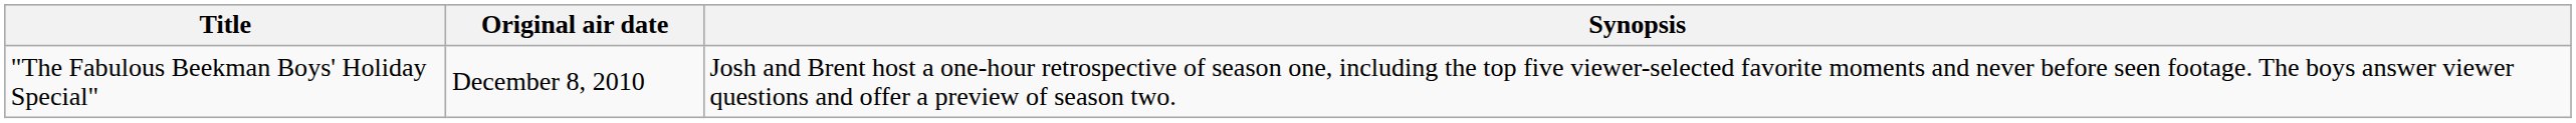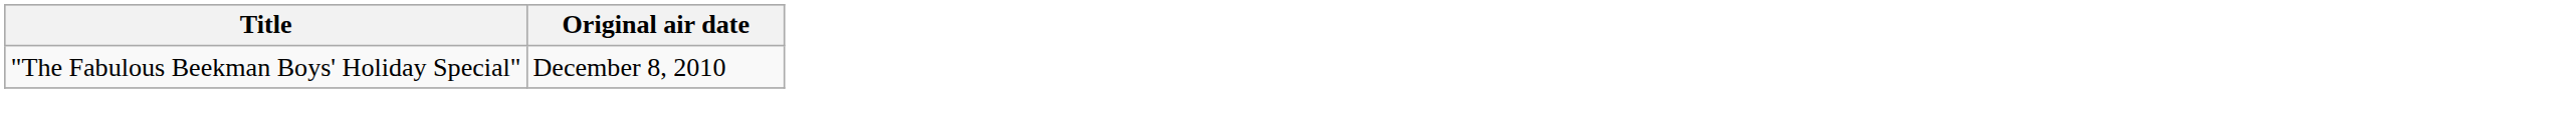- column: Synopsis | Josh and Brent host a one-hour retrospective of season one, including the top five viewer-selected favorite moments and never before seen footage. The boys answer viewer questions and offer a preview of season two.
